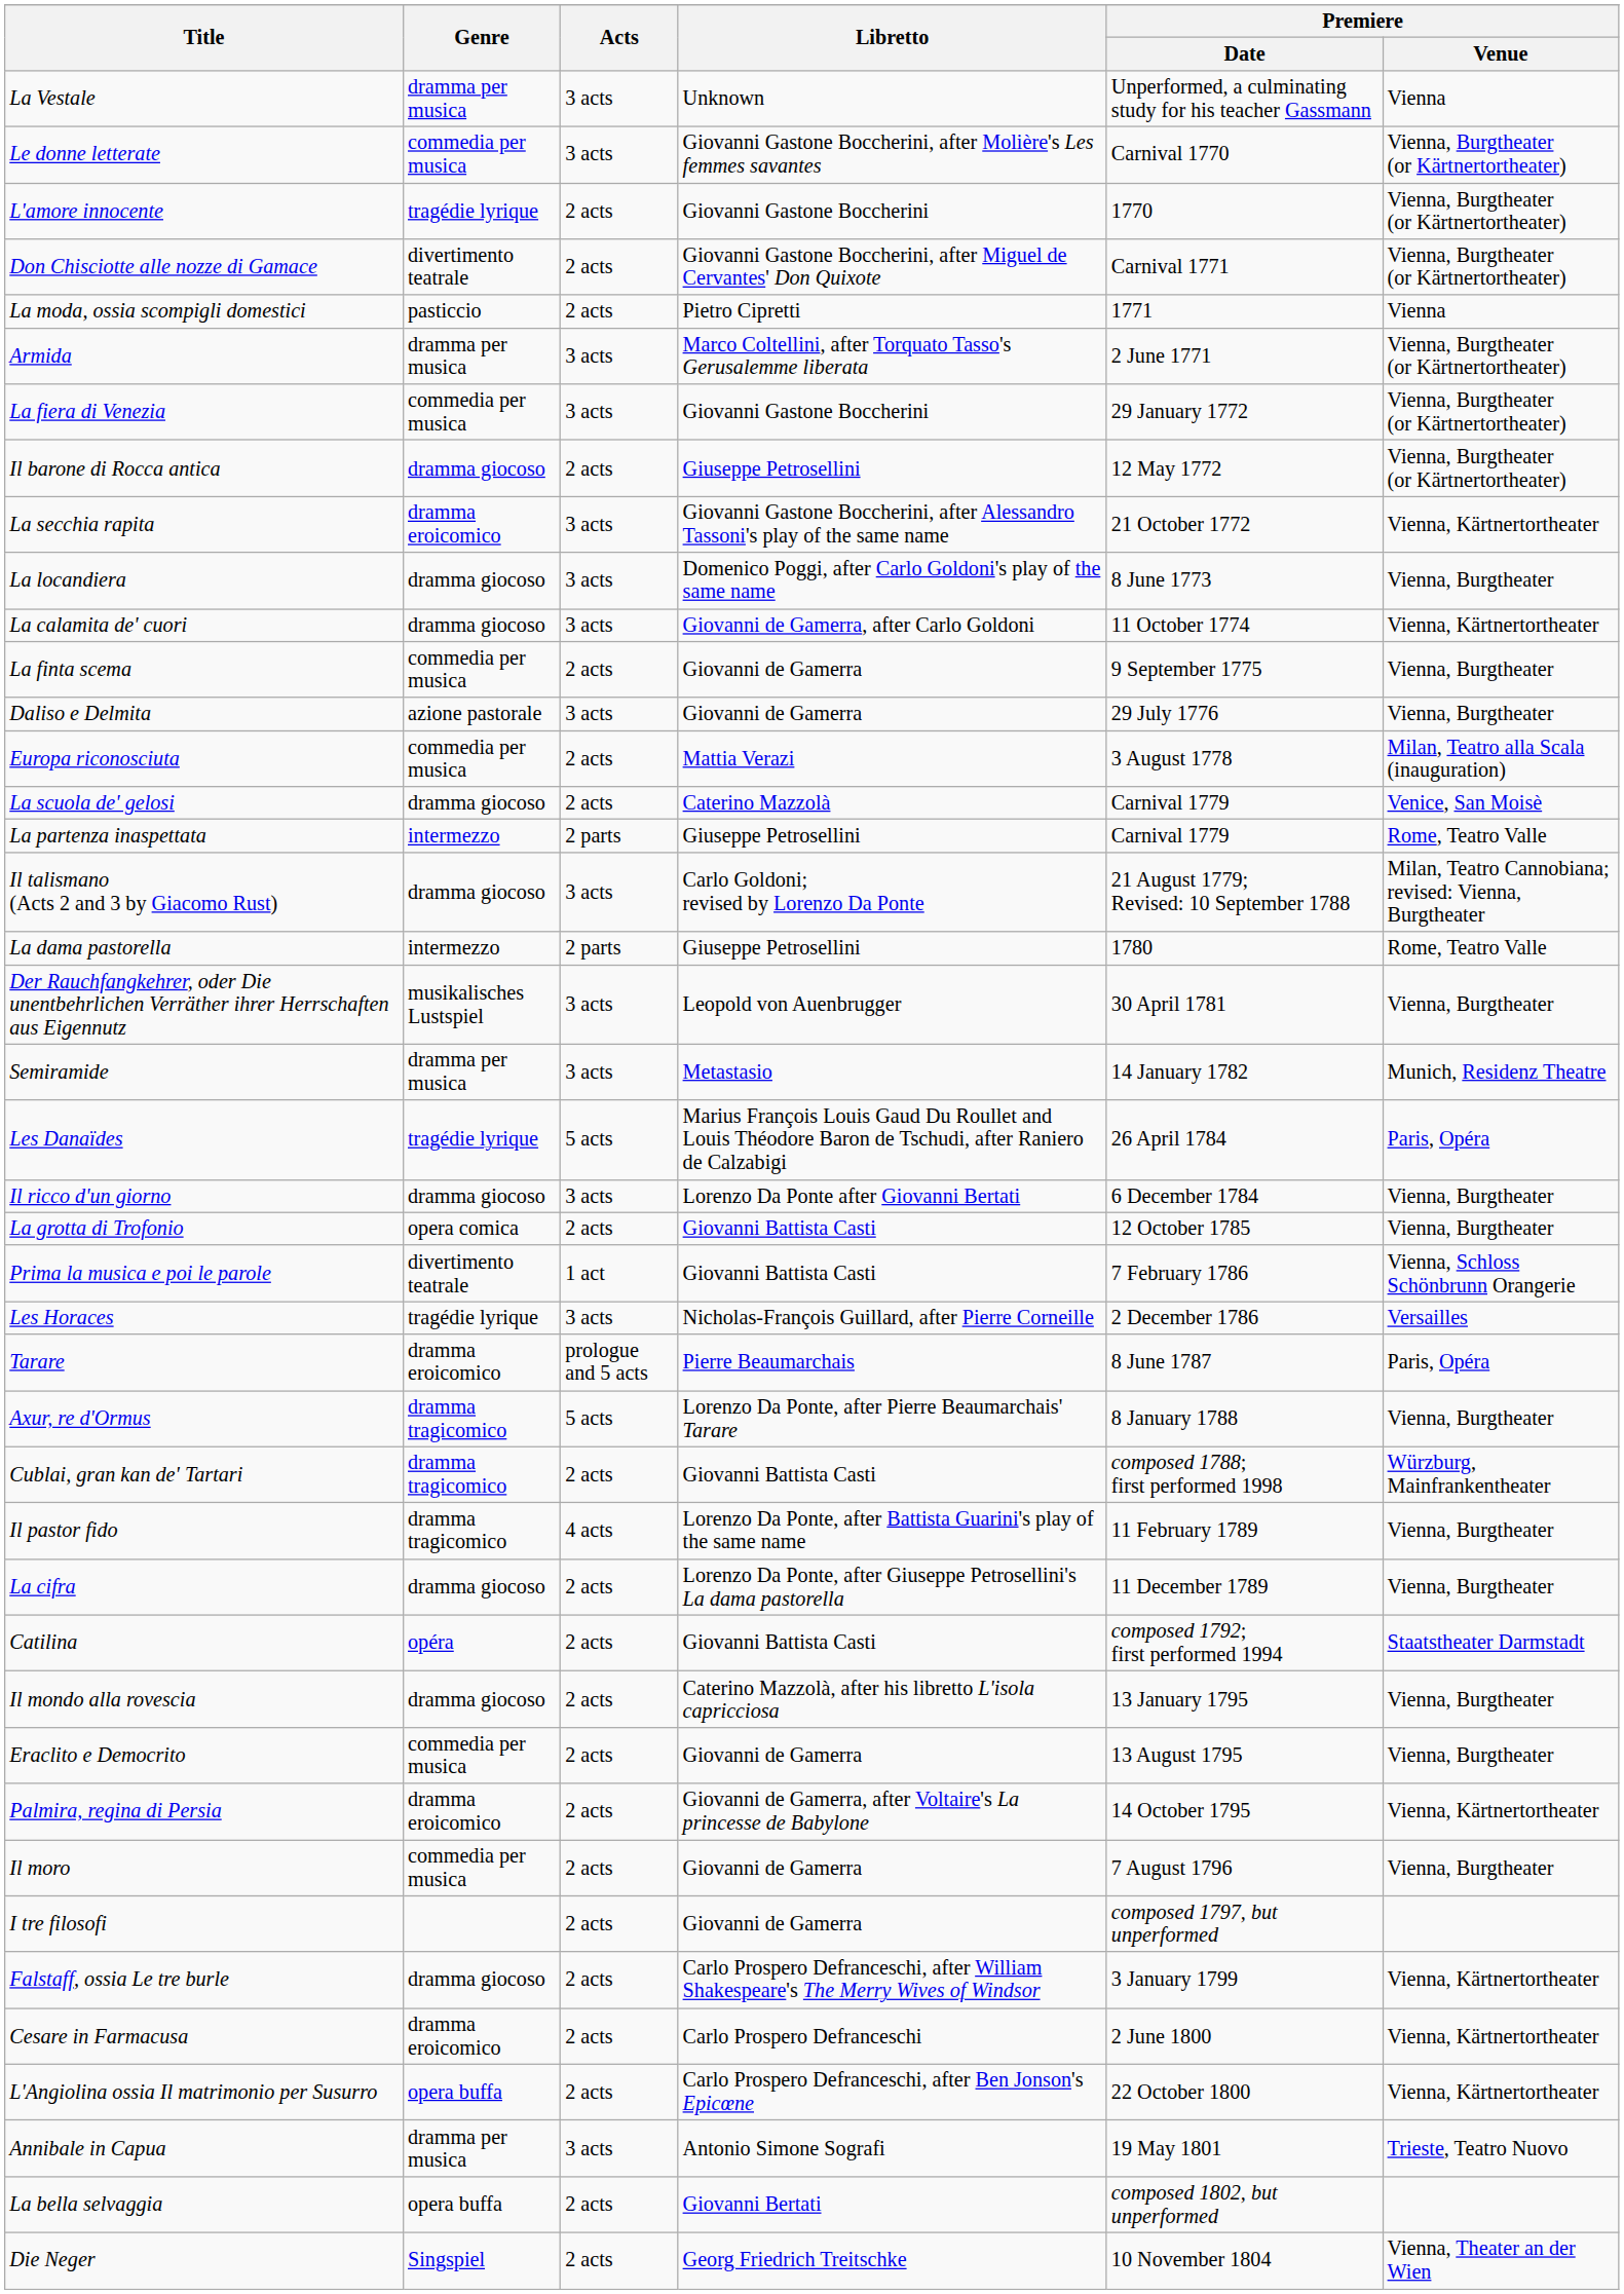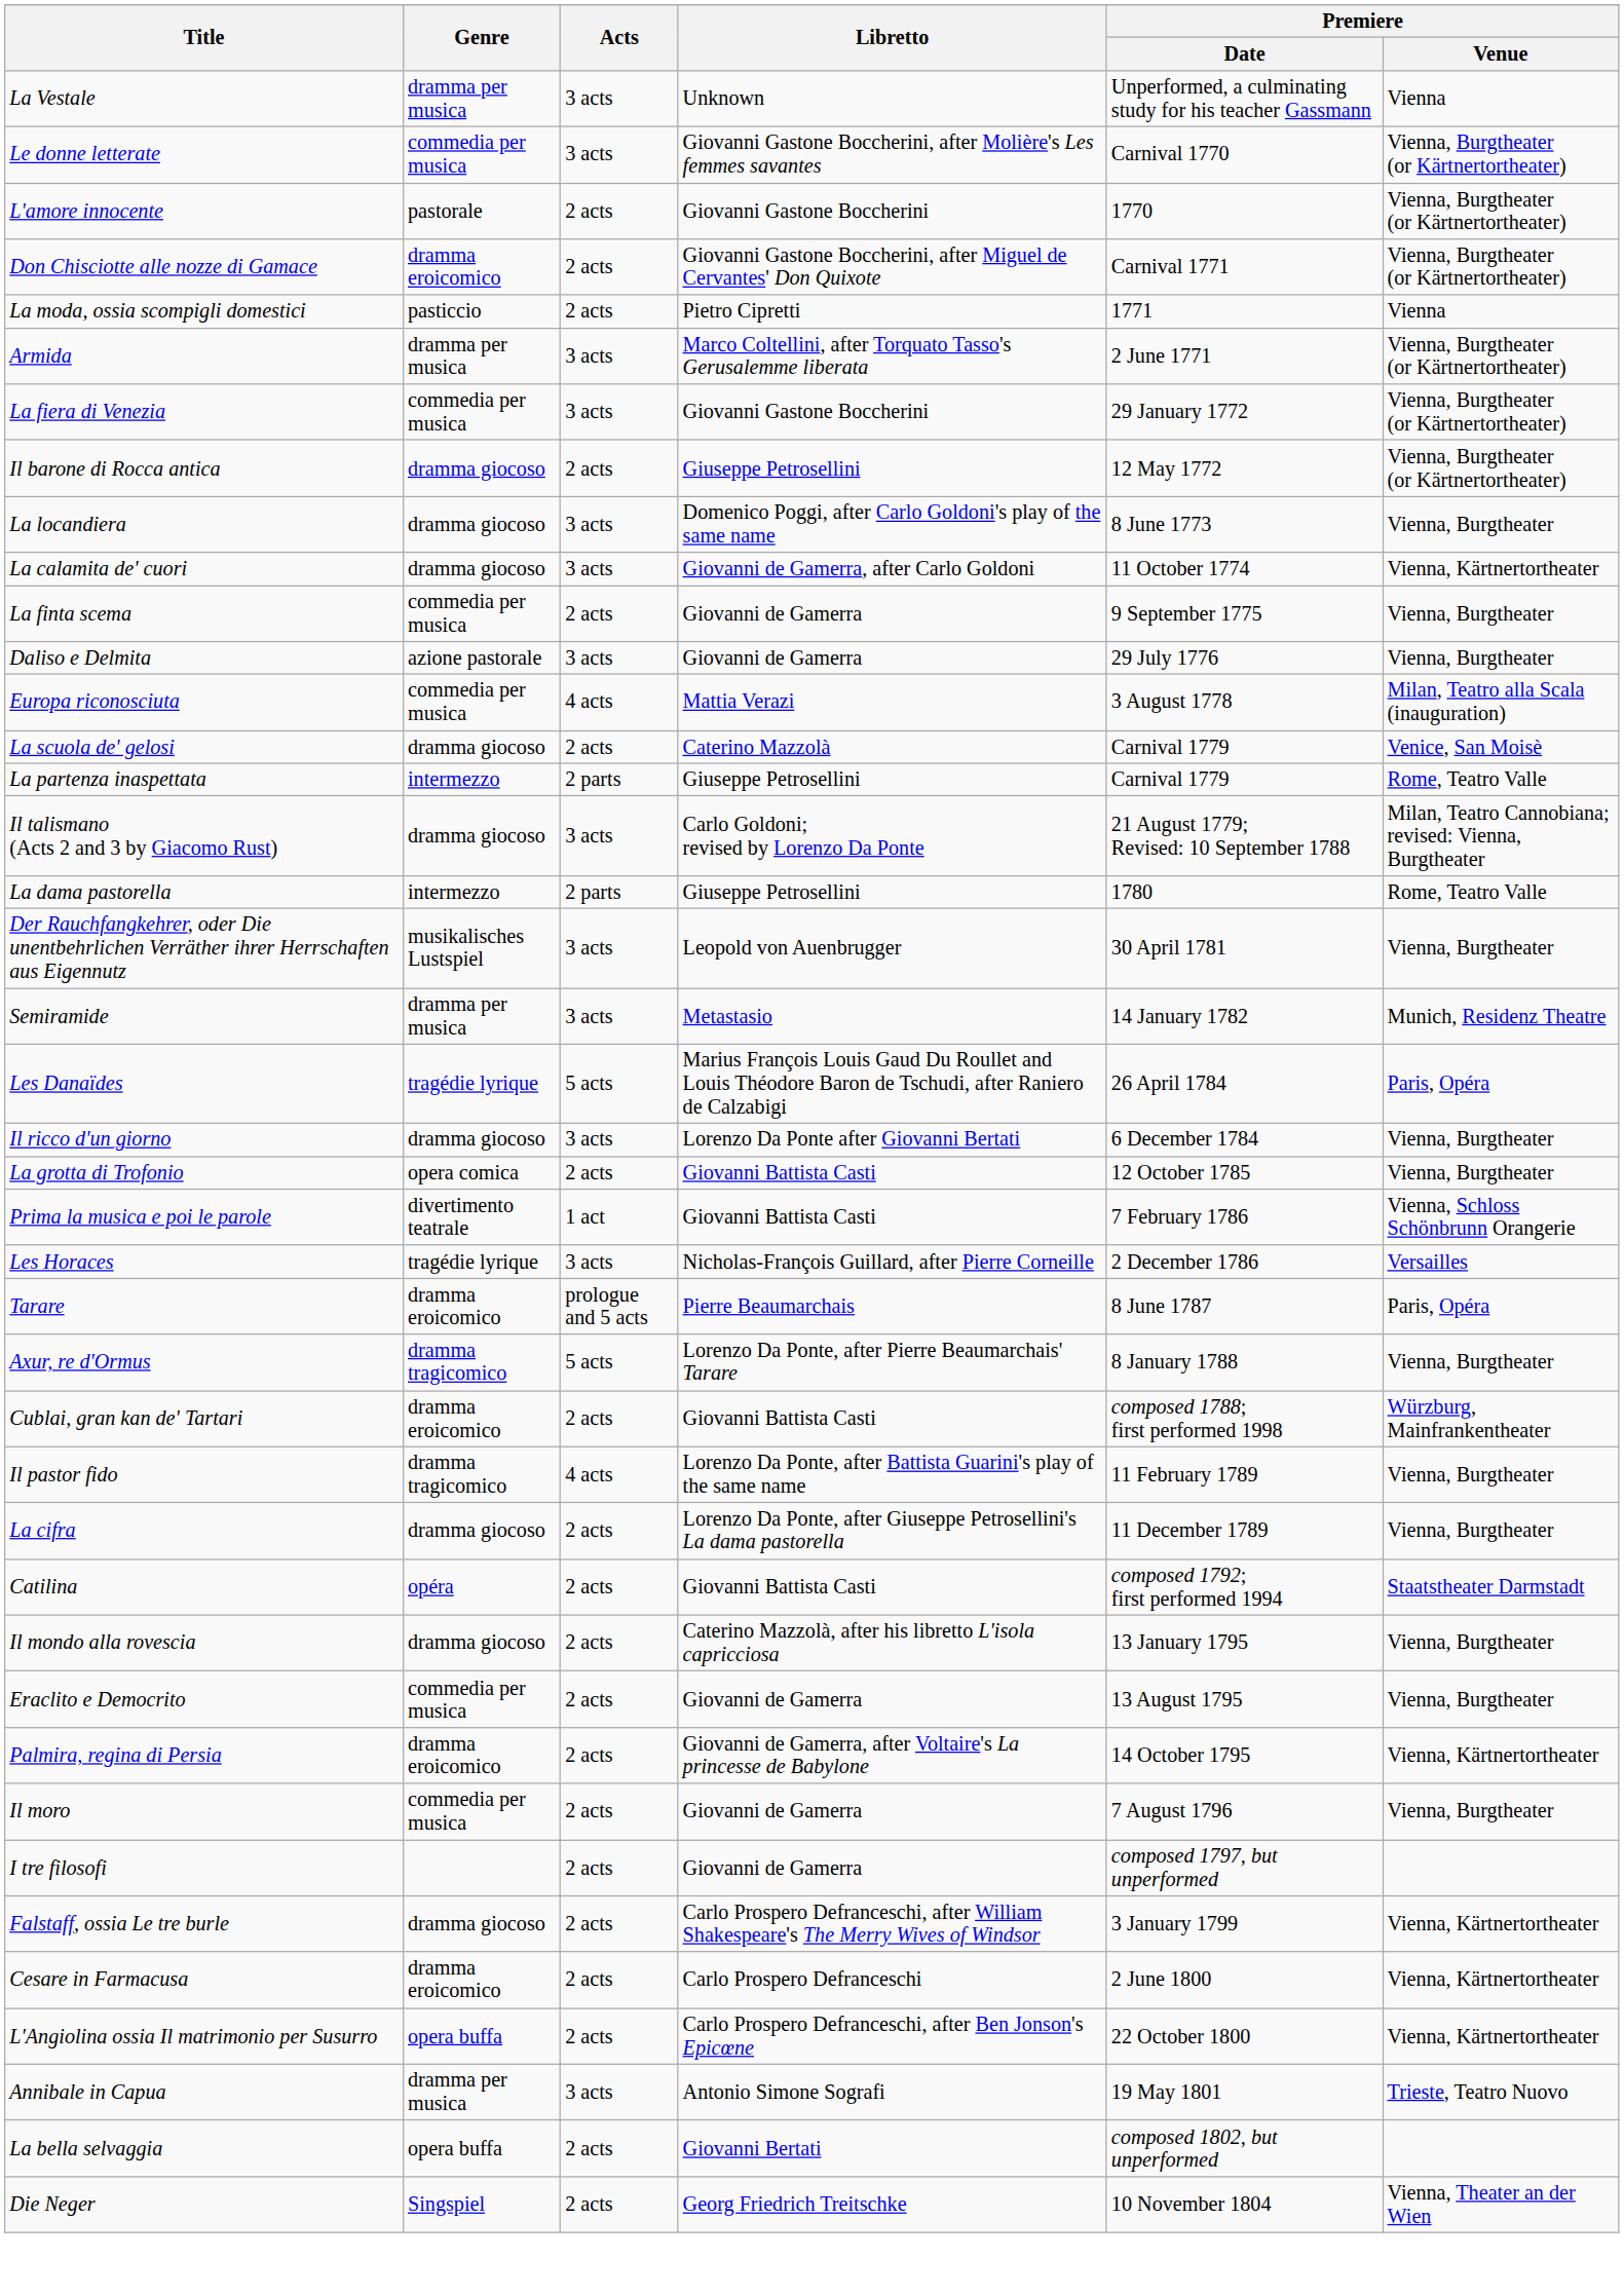L'amore innocente | Genre: tragédie lyrique -> pastorale
Don Chisciotte alle nozze di Gamace | Genre: divertimento teatrale -> dramma eroicomico
- row: La secchia rapita | dramma eroicomico | 3 acts | Giovanni Gastone Boccherini, after Alessandro Tassoni's play of the same name | 21 October 1772 | Vienna, Kärtnertortheater
Europa riconosciuta | Acts: 2 acts -> 4 acts
Cublai, gran kan de' Tartari | Genre: dramma tragicomico -> dramma eroicomico
